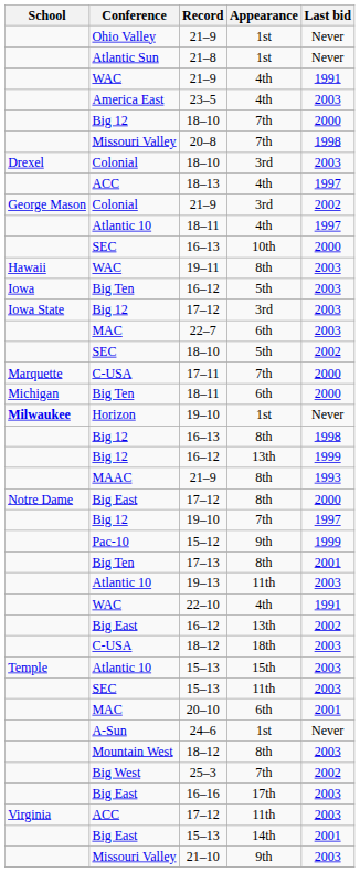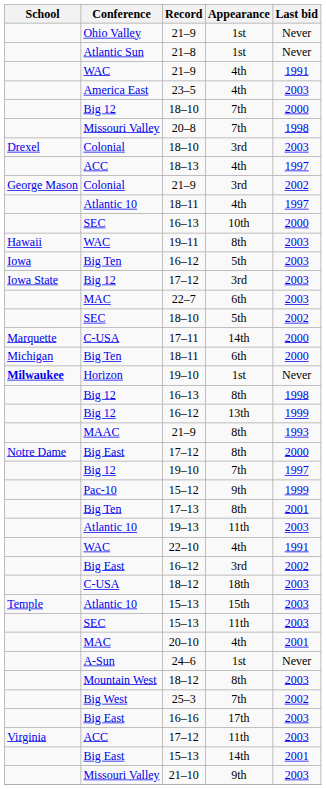17–11 | Appearance: 7th -> 14th
Big East / 16–12 | Appearance: 13th -> 3rd
20–10 | Appearance: 6th -> 4th
